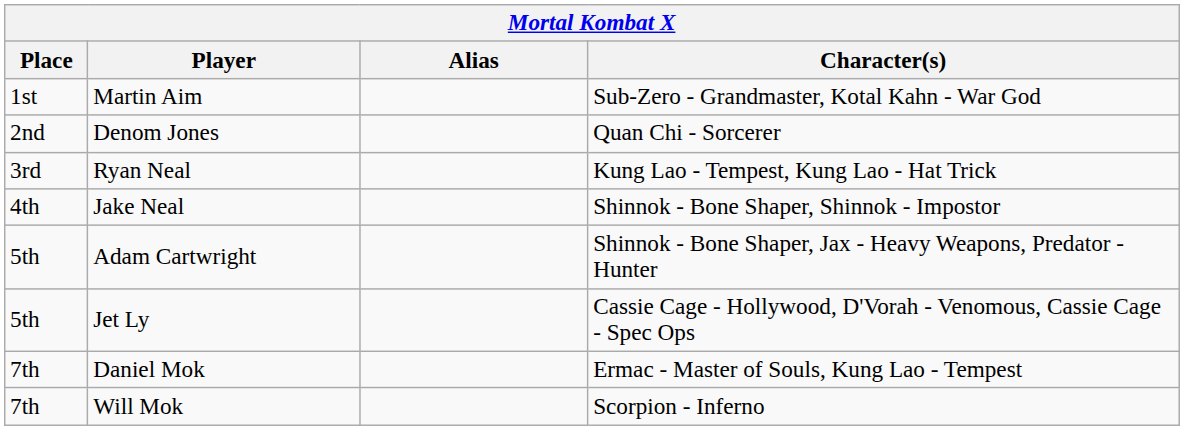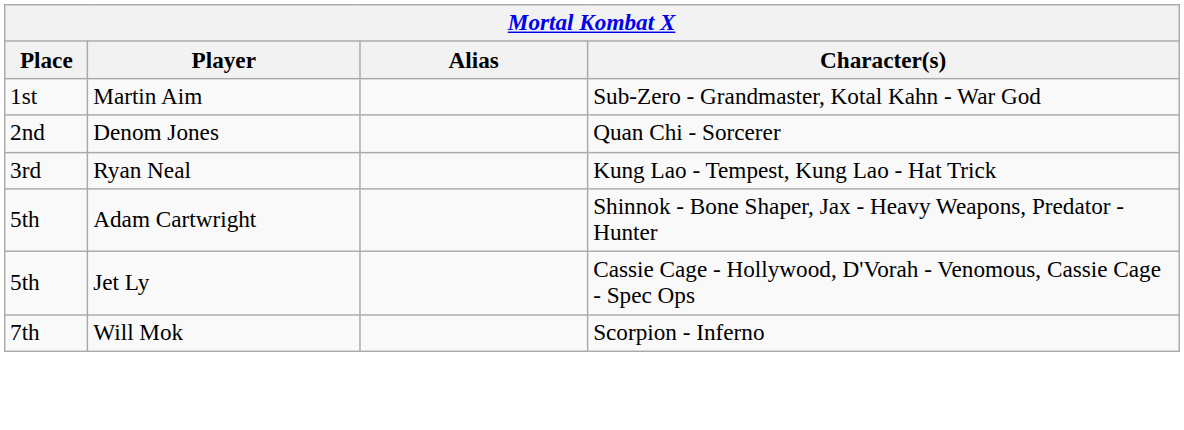- row: 4th | Jake Neal | Shinnok - Bone Shaper, Shinnok - Impostor
- row: 7th | Daniel Mok | Ermac - Master of Souls, Kung Lao - Tempest
